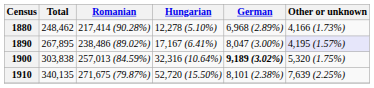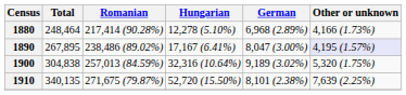1880 | Total: 248,462 -> 248,464
1900 | Total: 303,838 -> 304,838
1900 | German: bold -> normal
